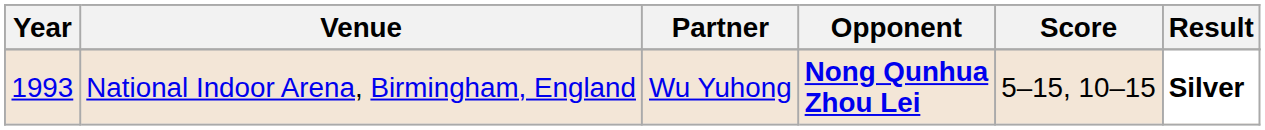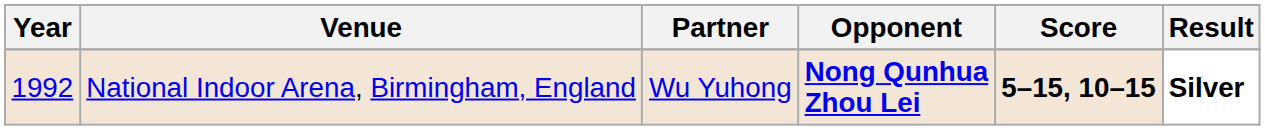National Indoor Arena, Birmingham, England | Year: 1993 -> 1992
National Indoor Arena, Birmingham, England | Score: normal -> bold
